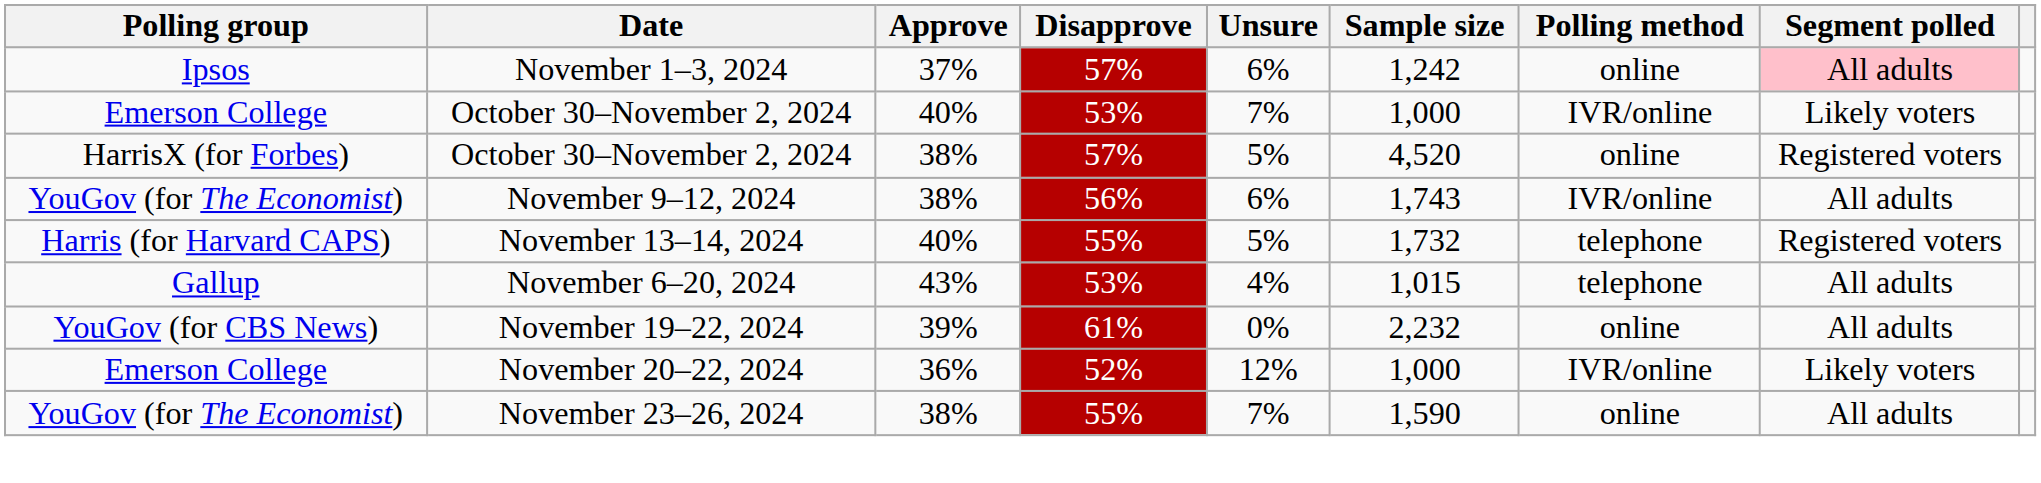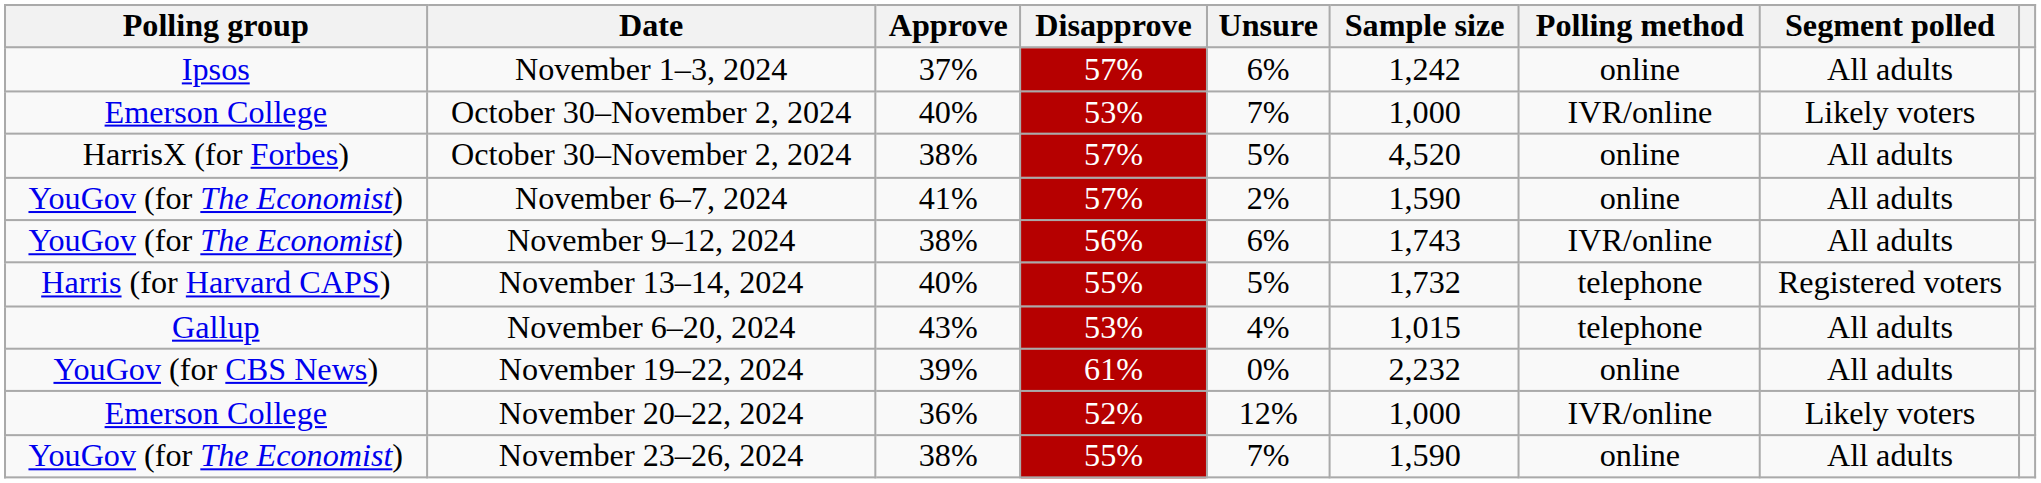November 1–3, 2024 | Segment polled: pink background -> no background
HarrisX (for Forbes) / October 30–November 2, 2024 | Segment polled: Registered voters -> All adults
+ row: YouGov (for The Economist) | November 6–7, 2024 | 41% | 57% | 2% | 1,590 | online | All adults
